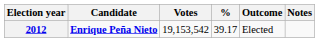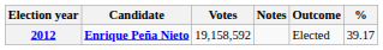columns swapped: % <-> Notes
2012 | Votes: 19,153,542 -> 19,158,592
